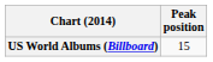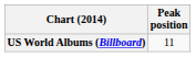US World Albums (Billboard) | Peak position: 15 -> 11
